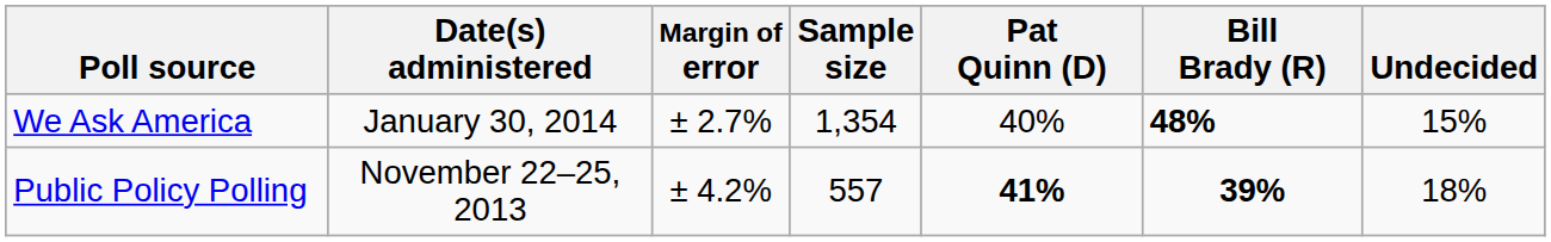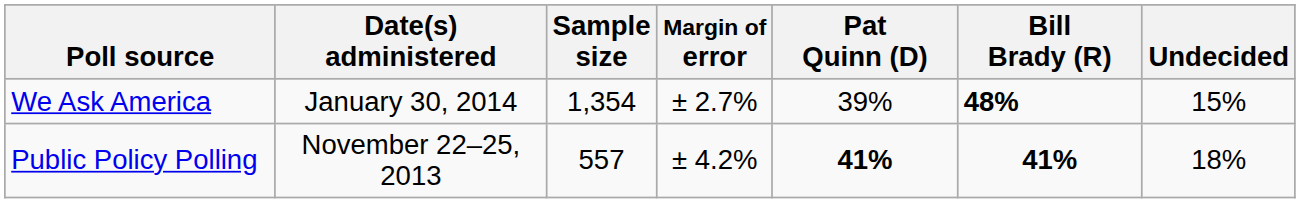columns swapped: Sample size <-> Margin of error
We Ask America | Pat Quinn (D): 40% -> 39%
Public Policy Polling | Bill Brady (R): 39% -> 41%
